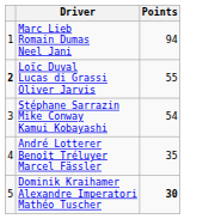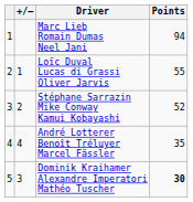+ column: +/– | 1 | 2 | 4 | 3
Loïc Duval Lucas di Grassi Oliver Jarvis | column 1: bold -> normal
Stéphane Sarrazin Mike Conway Kamui Kobayashi | Points: 54 -> 52
